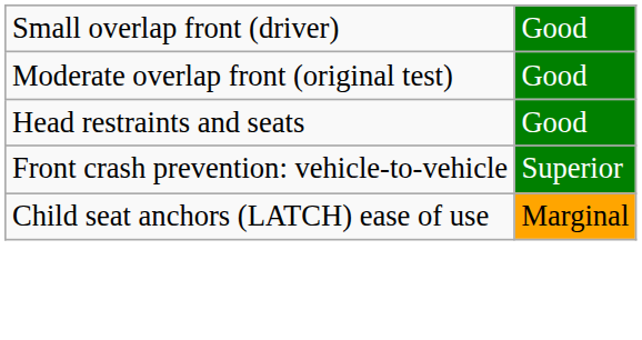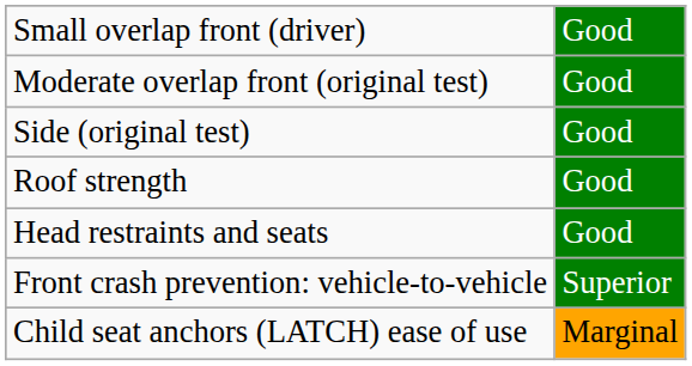+ row: Side (original test) | Good
+ row: Roof strength | Good
